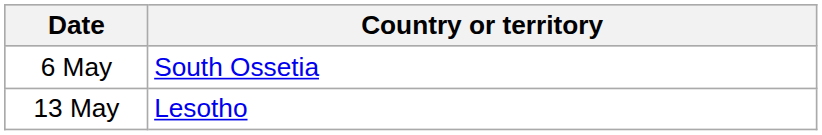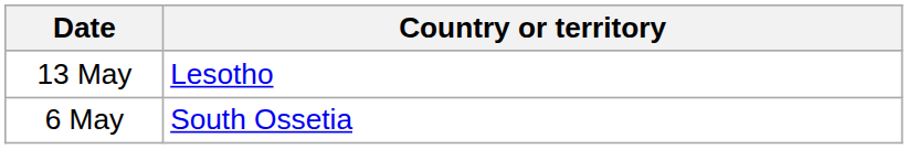rows swapped: 6 May <-> 13 May
